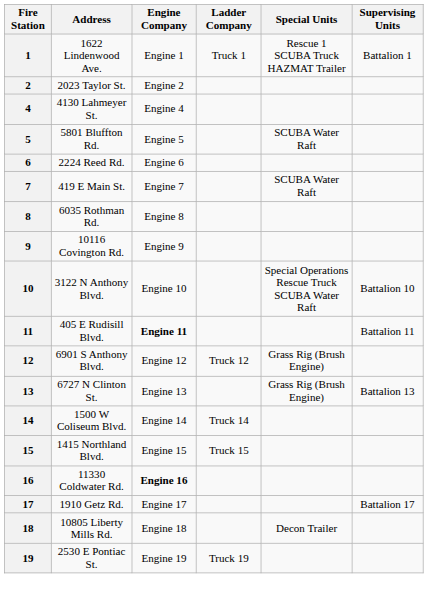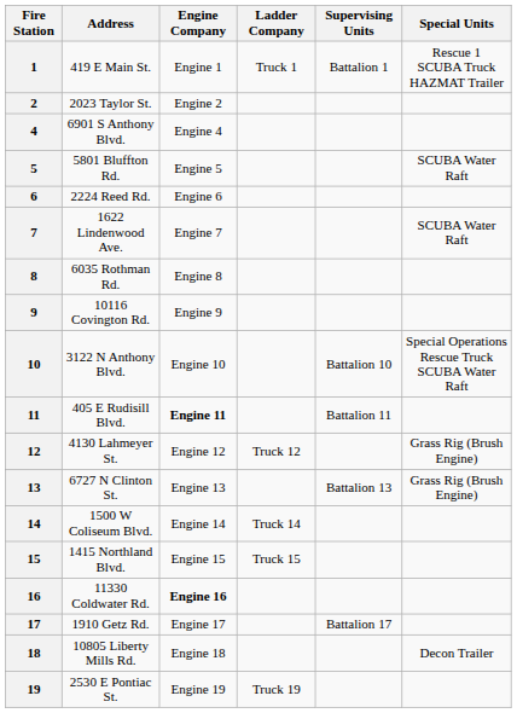columns swapped: Special Units <-> Supervising Units
1 | Address: 1622 Lindenwood Ave. -> 419 E Main St.
4 | Address: 4130 Lahmeyer St. -> 6901 S Anthony Blvd.
7 | Address: 419 E Main St. -> 1622 Lindenwood Ave.
12 | Address: 6901 S Anthony Blvd. -> 4130 Lahmeyer St.
